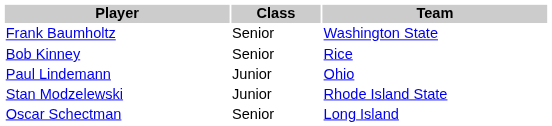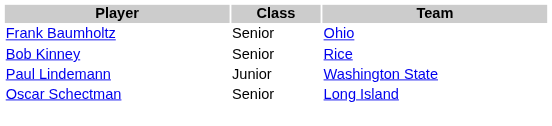Frank Baumholtz | Team: Washington State -> Ohio
Paul Lindemann | Team: Ohio -> Washington State
- row: Stan Modzelewski | Junior | Rhode Island State
